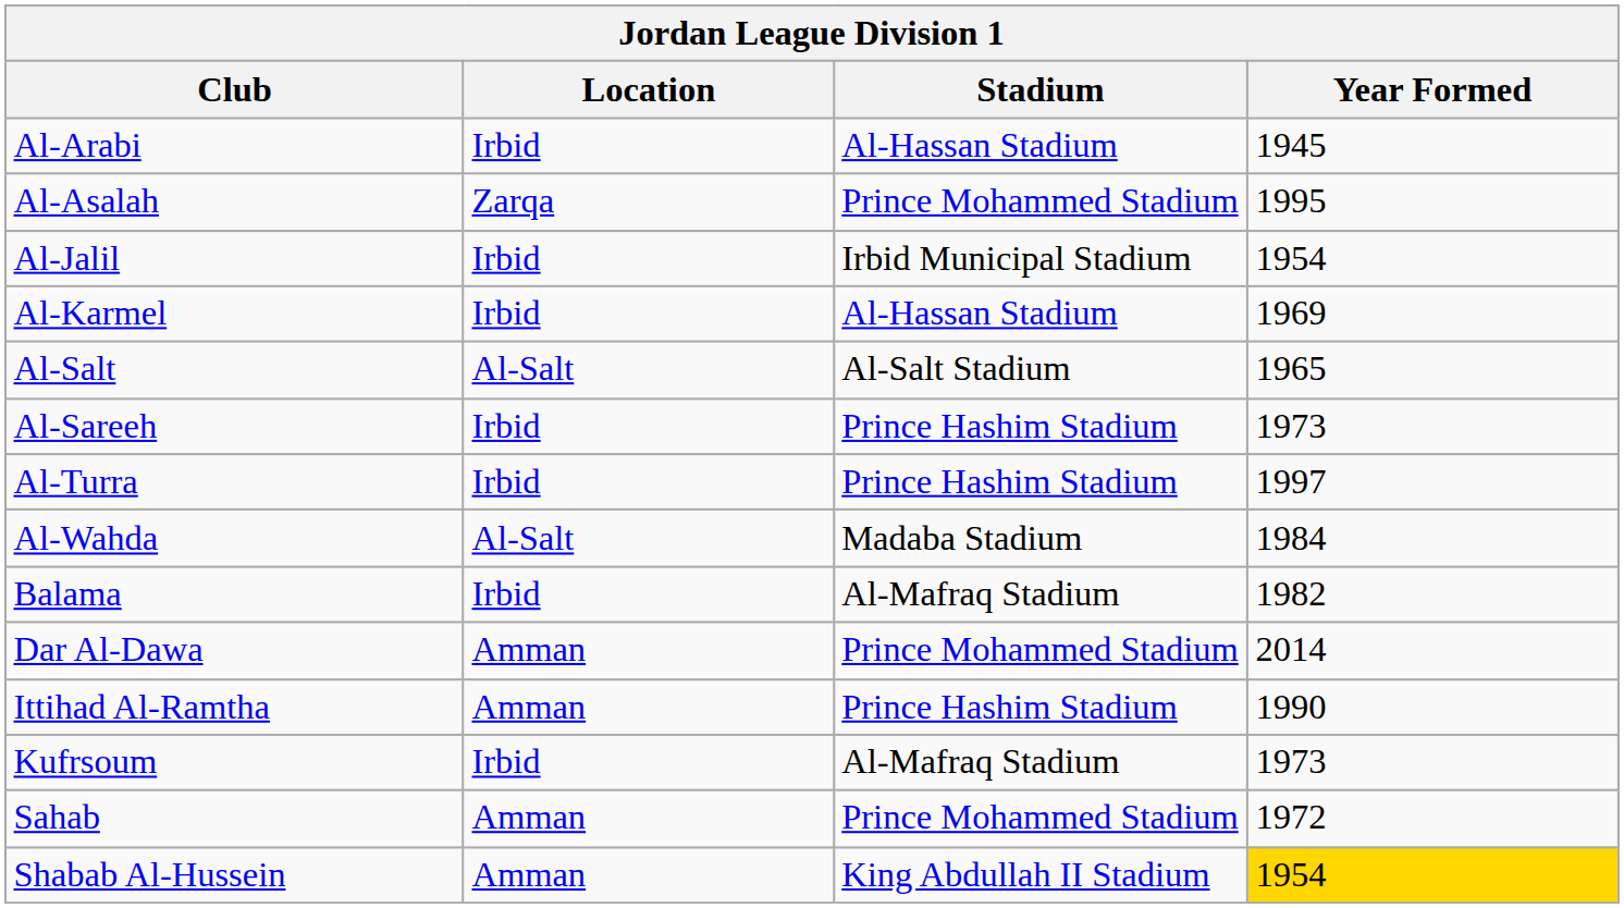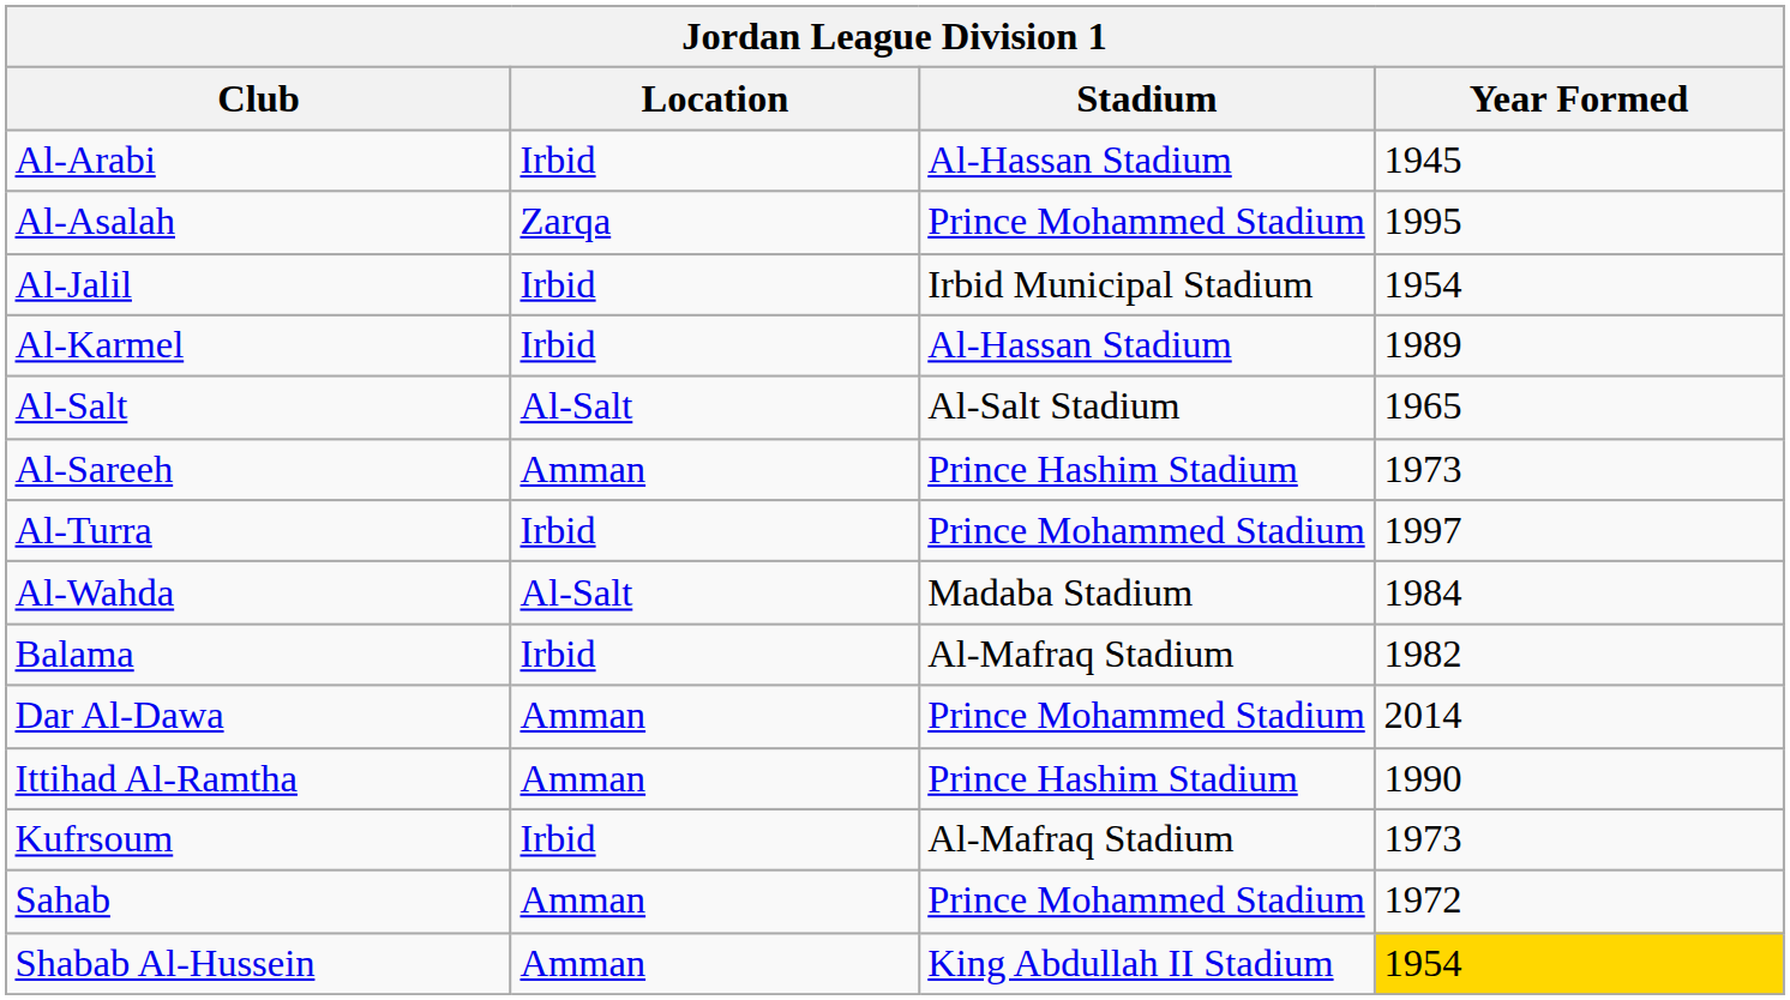Al-Karmel | Year Formed: 1969 -> 1989
Al-Sareeh | Location: Irbid -> Amman
Al-Turra | Stadium: Prince Hashim Stadium -> Prince Mohammed Stadium
